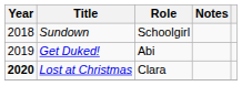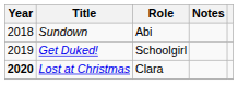Sundown | Role: Schoolgirl -> Abi
Get Duked! | Role: Abi -> Schoolgirl
